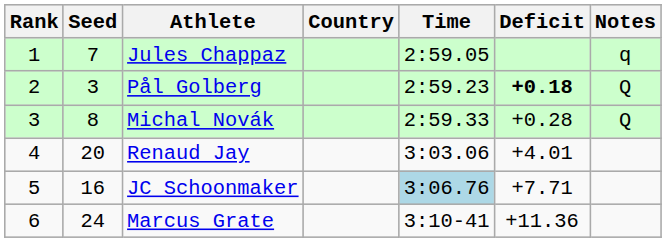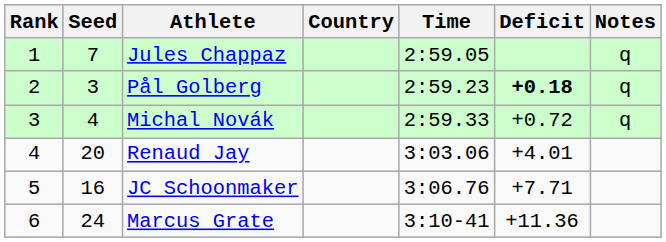Pål Golberg | Notes: Q -> q
Michal Novák | Seed: 8 -> 4
Michal Novák | Deficit: +0.28 -> +0.72
Michal Novák | Notes: Q -> q
JC Schoonmaker | Time: lightblue background -> no background
